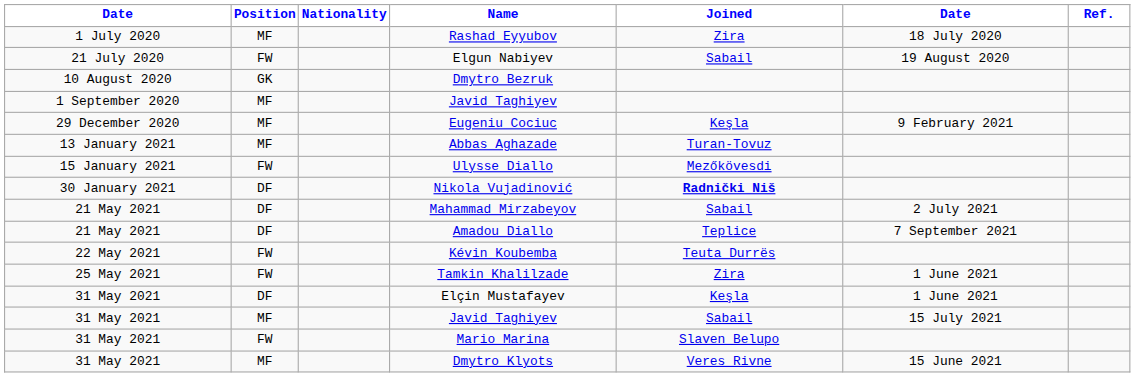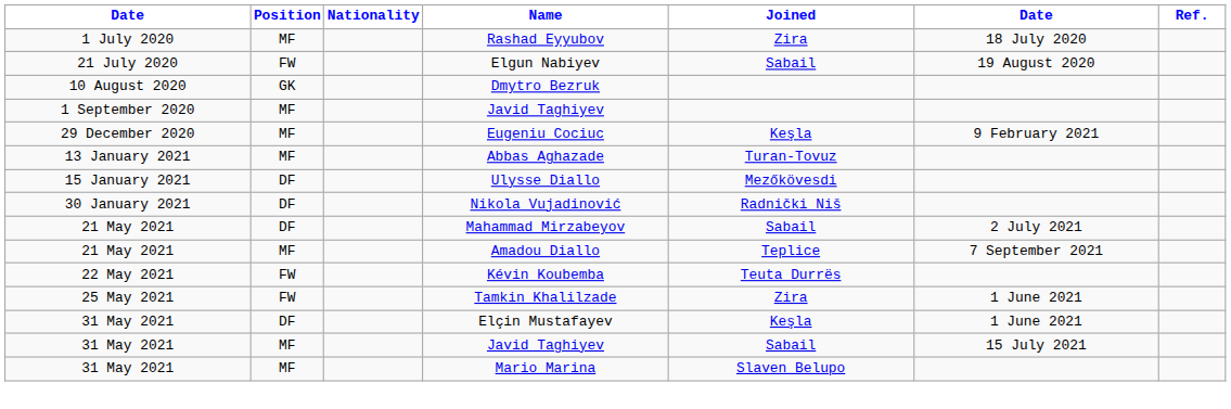Ulysse Diallo | Position: FW -> DF
Nikola Vujadinović | Joined: bold -> normal
Amadou Diallo | Position: DF -> MF
Mario Marina | Position: FW -> MF
- row: 31 May 2021 | MF | Dmytro Klyots | Veres Rivne | 15 June 2021
